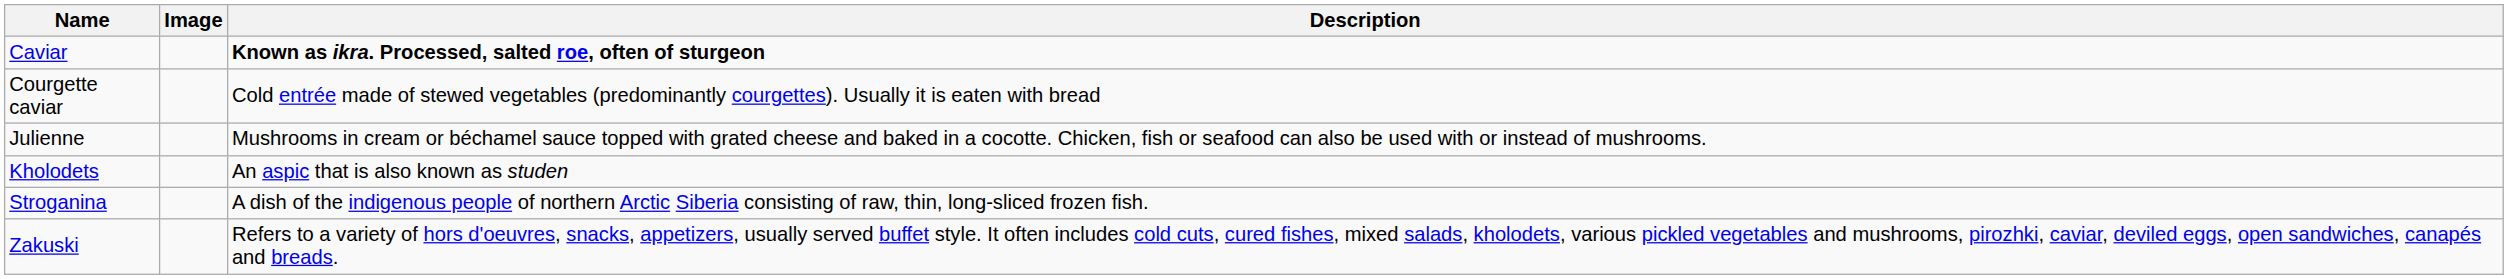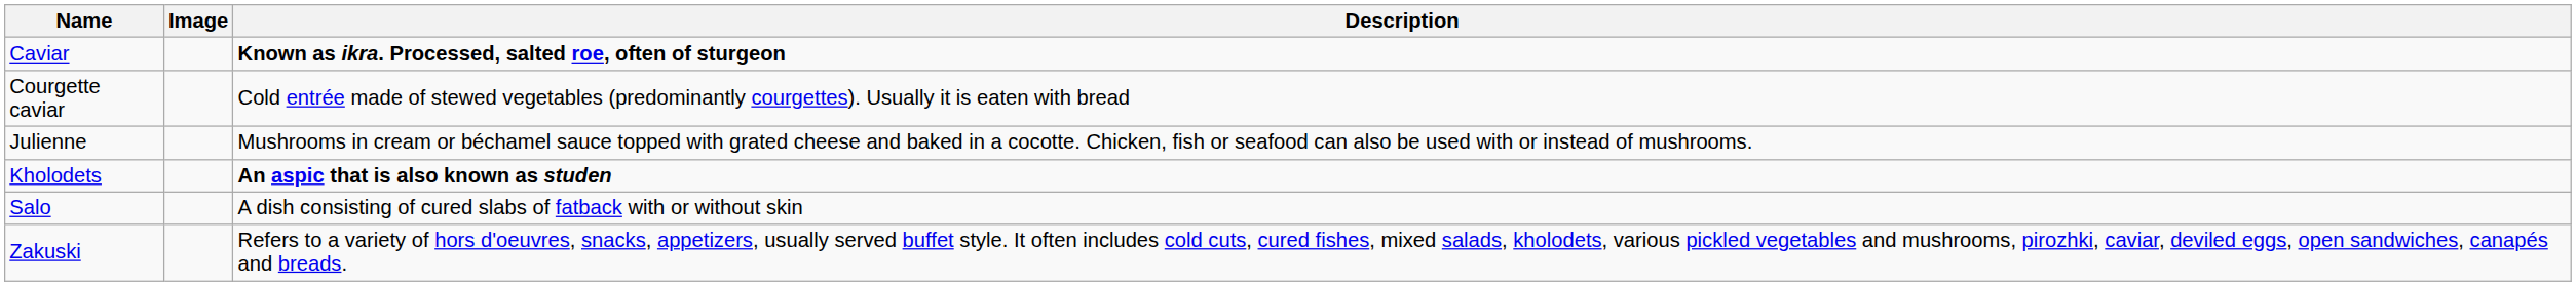Kholodets | Description: normal -> bold
+ row: Salo | A dish consisting of cured slabs of fatback with or without skin
- row: Stroganina | A dish of the indigenous people of northern Arctic Siberia consisting of raw, thin, long-sliced frozen fish.
